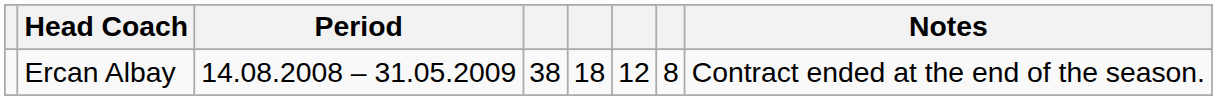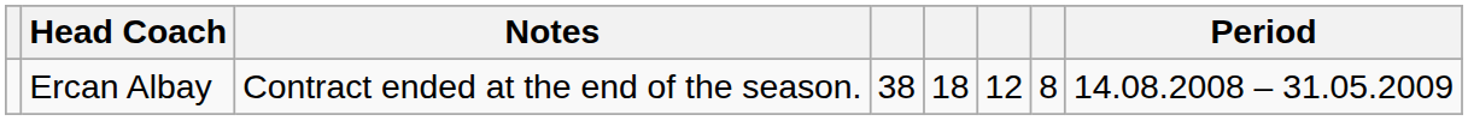columns swapped: Period <-> Notes
